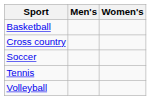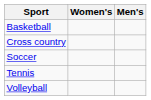columns swapped: Men's <-> Women's
